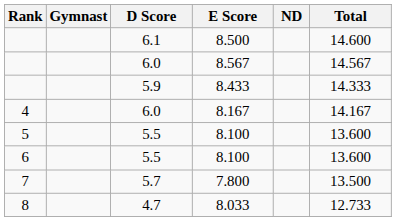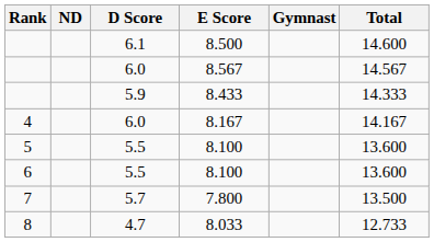columns swapped: Gymnast <-> ND
